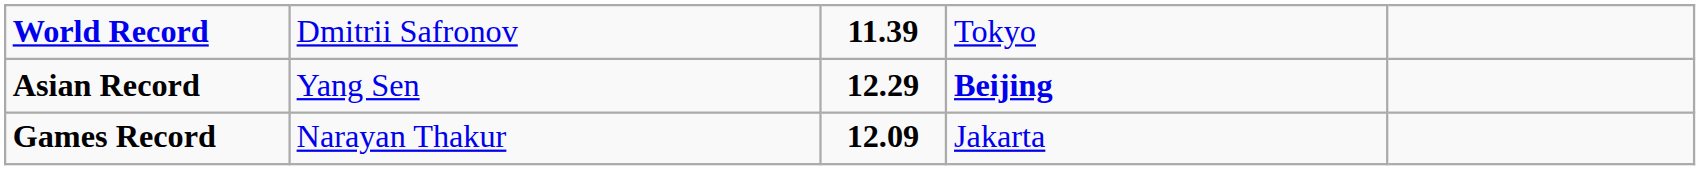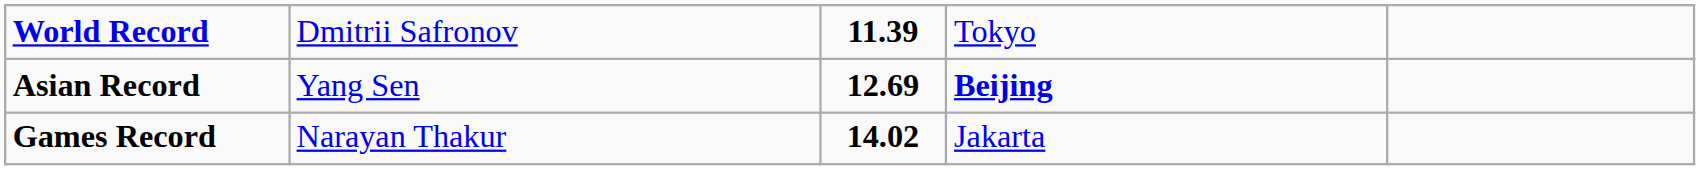Asian Record | column 3: 12.29 -> 12.69
Games Record | column 3: 12.09 -> 14.02
